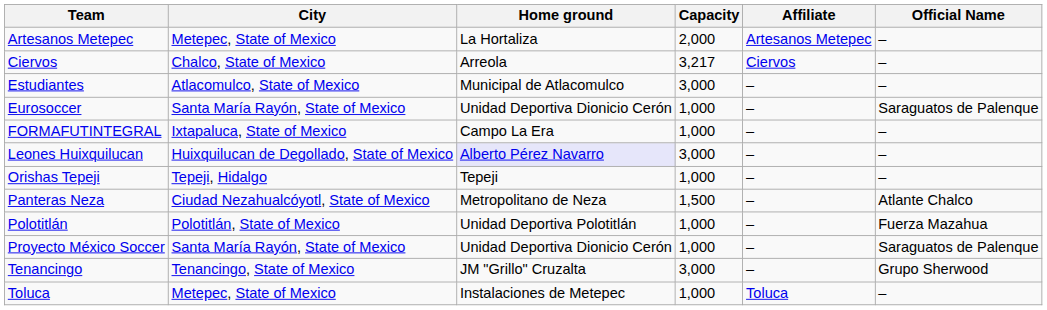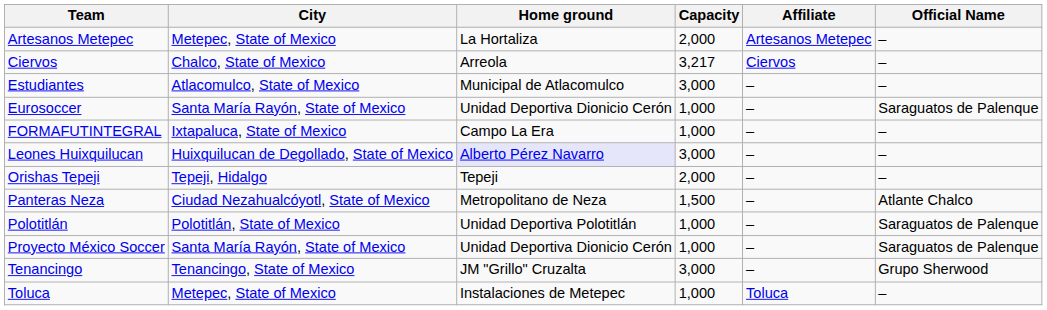Orishas Tepeji | Capacity: 1,000 -> 2,000
Polotitlán | Official Name: Fuerza Mazahua -> Saraguatos de Palenque
